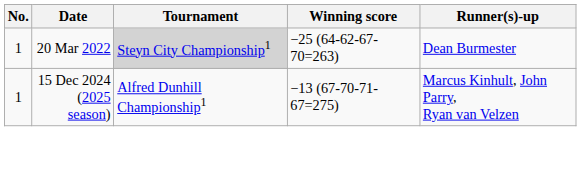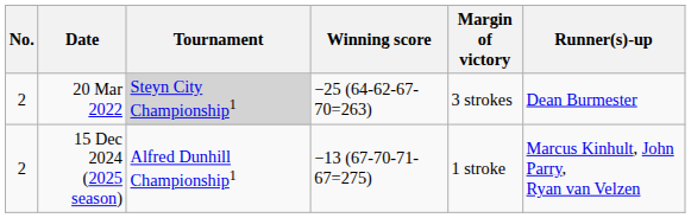+ column: Margin of victory | 3 strokes | 1 stroke
20 Mar 2022 | No.: 1 -> 2
15 Dec 2024 (2025 season) | No.: 1 -> 2
